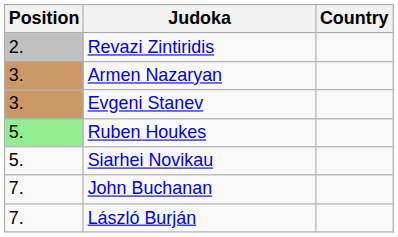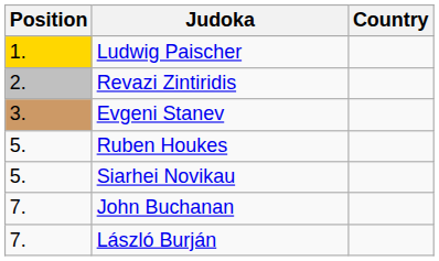+ row: 1. | Ludwig Paischer
- row: 3. | Armen Nazaryan
Ruben Houkes | Position: lightgreen background -> no background
